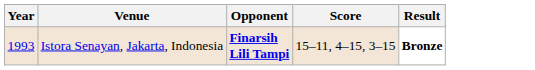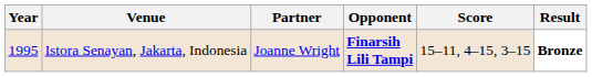+ column: Partner | Joanne Wright
Istora Senayan, Jakarta, Indonesia | Year: 1993 -> 1995
